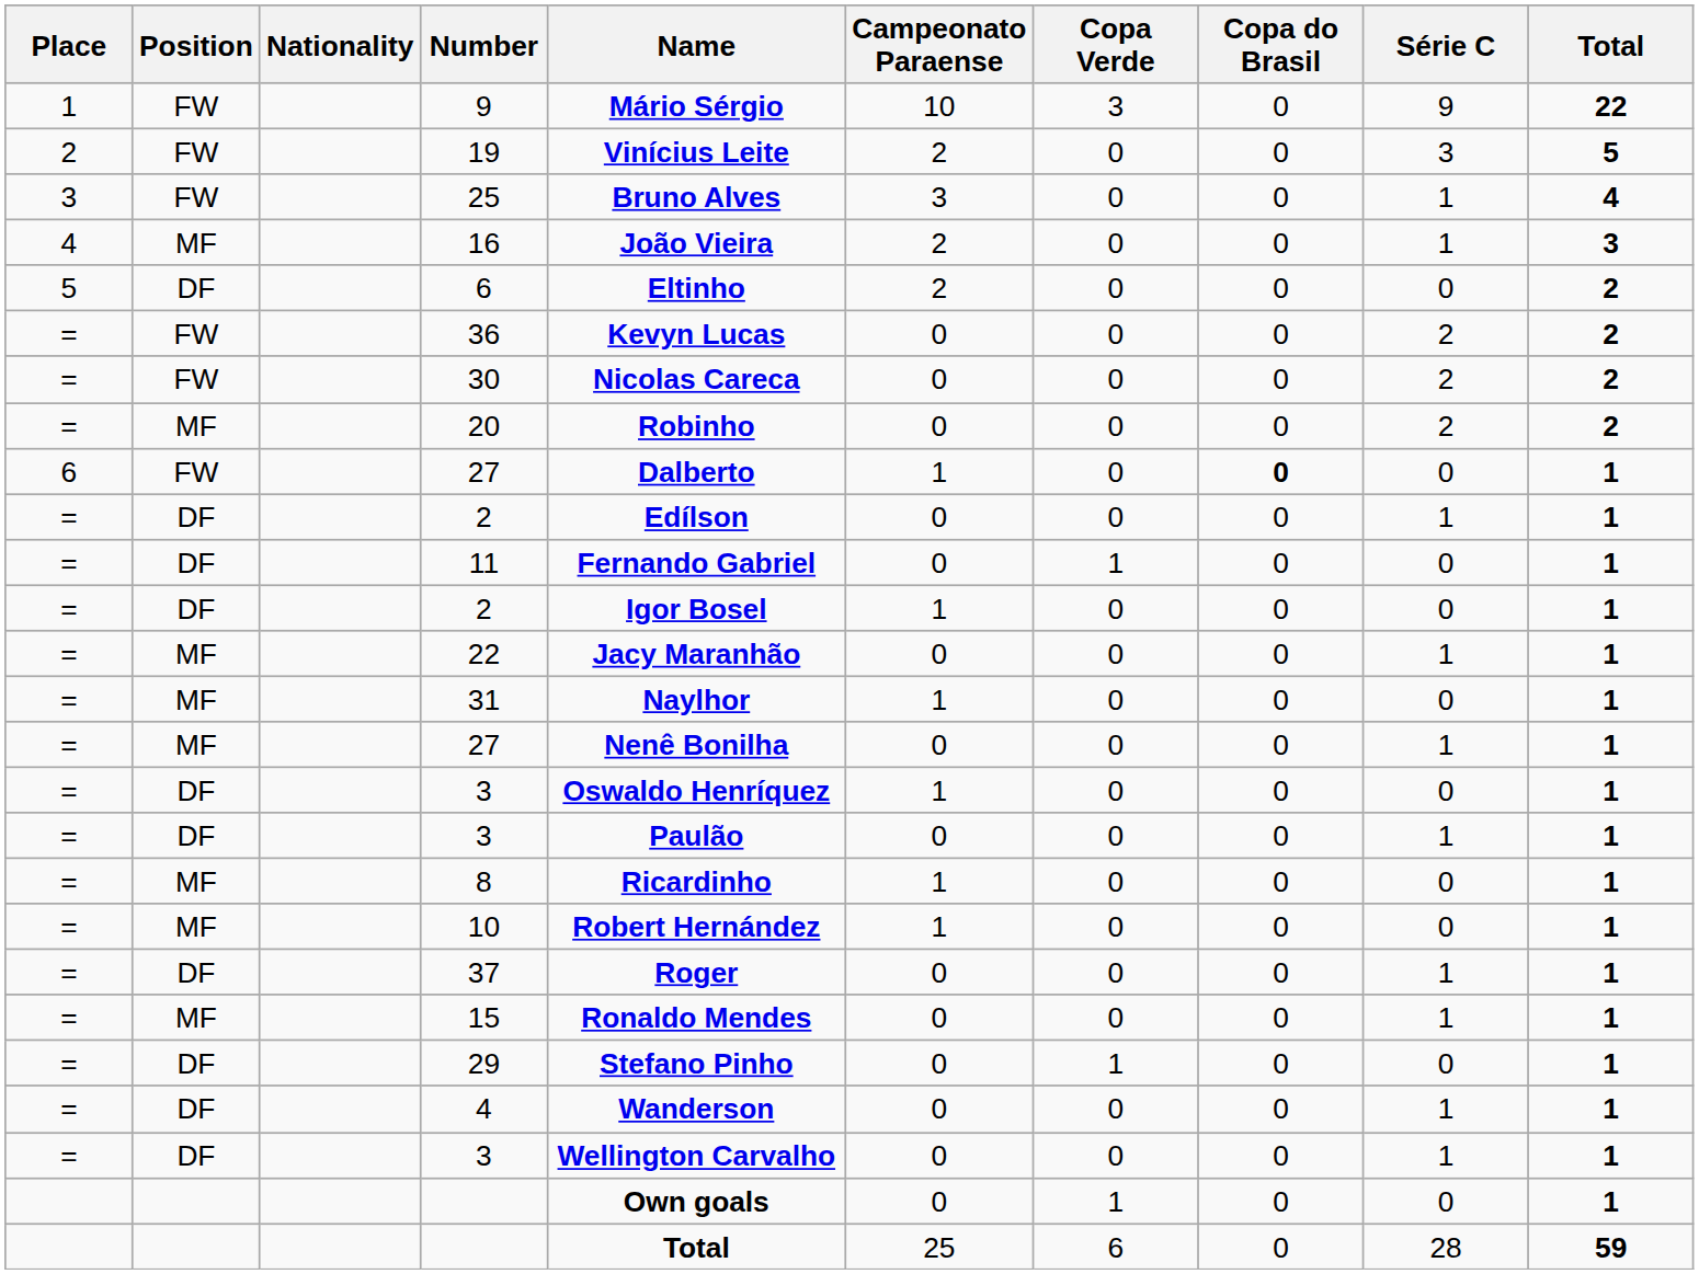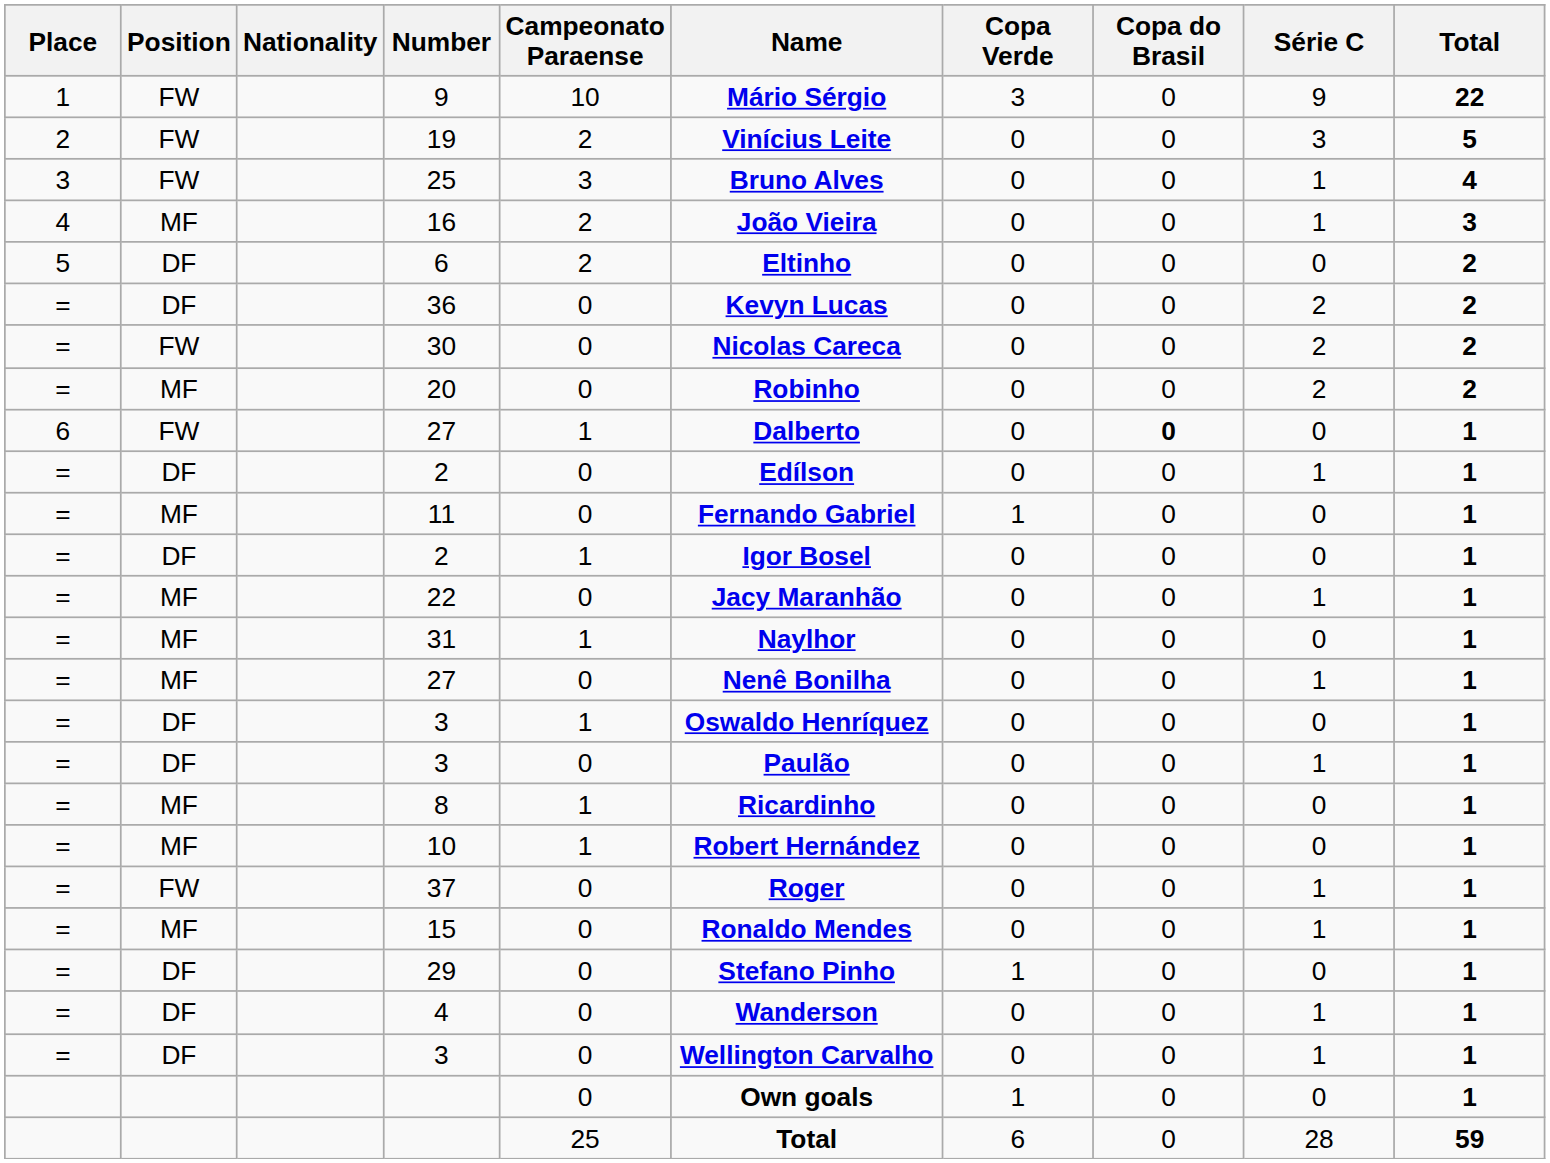columns swapped: Name <-> Campeonato Paraense
36 | Position: FW -> DF
11 | Position: DF -> MF
37 | Position: DF -> FW
